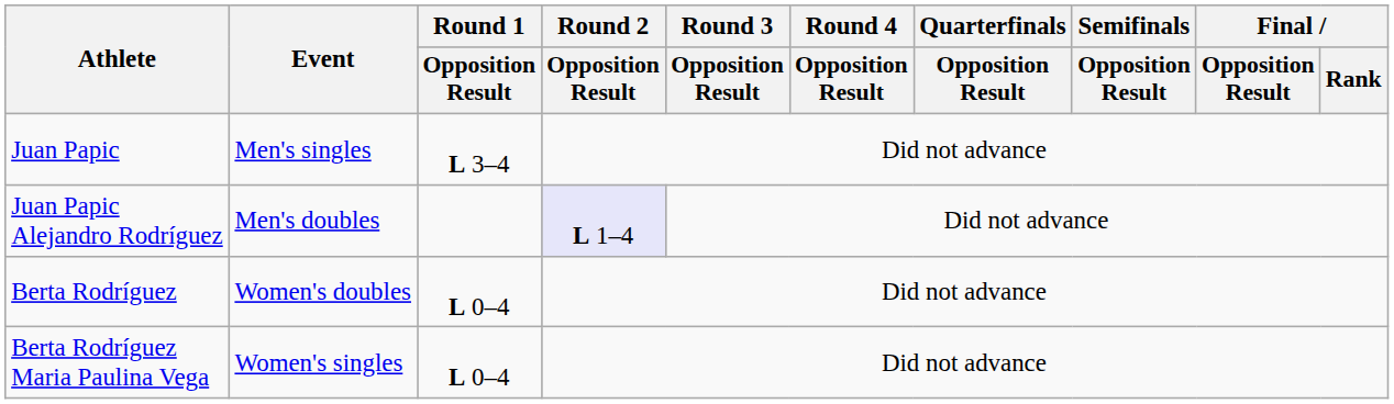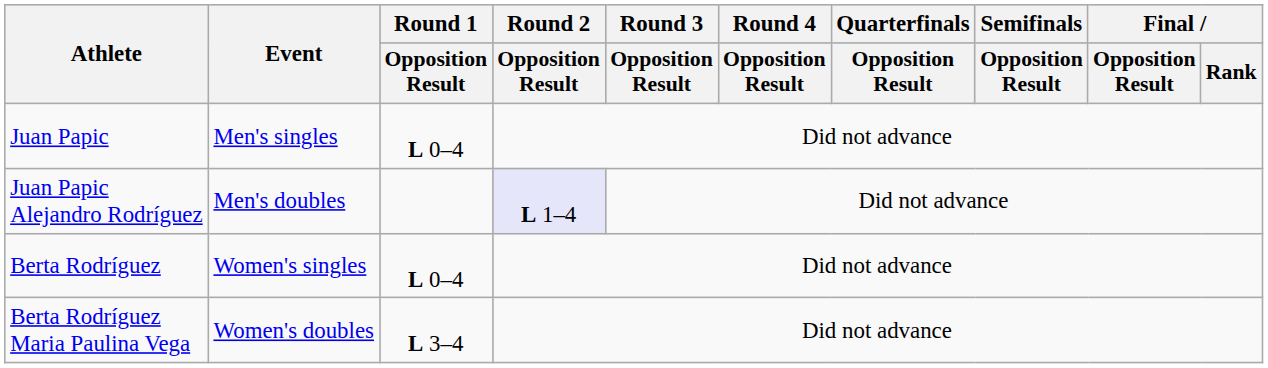Juan Papic | Round 1 / Opposition Result: L 3–4 -> L 0–4
Berta Rodríguez | Event: Women's doubles -> Women's singles
Berta Rodríguez Maria Paulina Vega | Event: Women's singles -> Women's doubles
Berta Rodríguez Maria Paulina Vega | Round 1 / Opposition Result: L 0–4 -> L 3–4
